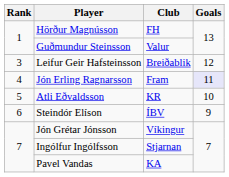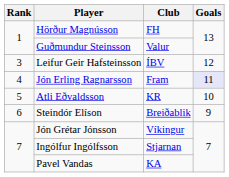Leifur Geir Hafsteinsson | Club: Breiðablik -> ÍBV
Steindór Elíson | Club: ÍBV -> Breiðablik
